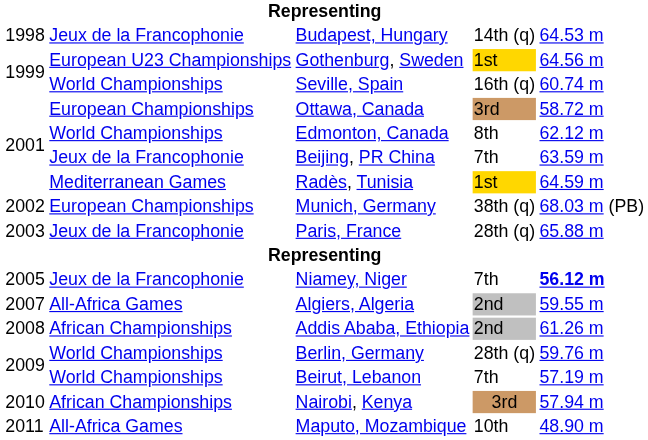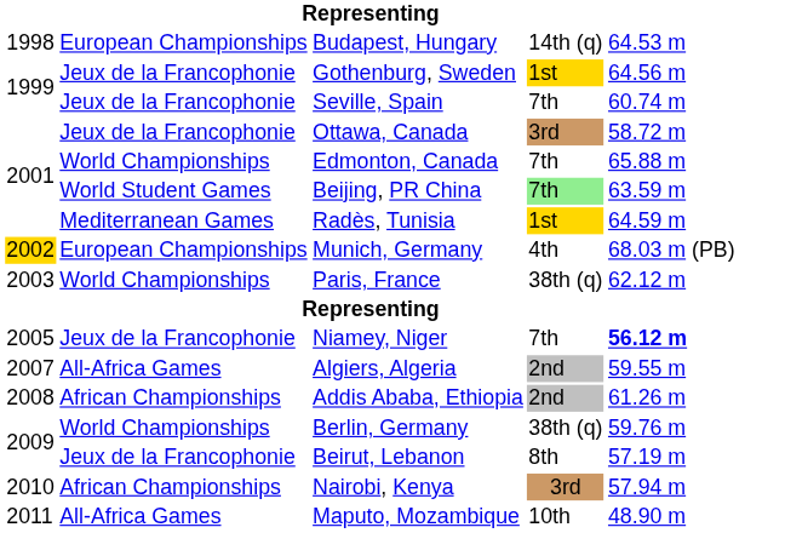Budapest, Hungary | column 2: Jeux de la Francophonie -> European Championships
Gothenburg, Sweden | column 2: European U23 Championships -> Jeux de la Francophonie
Seville, Spain | column 2: World Championships -> Jeux de la Francophonie
Seville, Spain | column 4: 16th (q) -> 7th
Ottawa, Canada | column 2: European Championships -> Jeux de la Francophonie
Edmonton, Canada | column 4: 8th -> 7th
Edmonton, Canada | column 5: 62.12 m -> 65.88 m
Beijing, PR China | column 2: Jeux de la Francophonie -> World Student Games
Beijing, PR China | column 4: no background -> lightgreen background
Munich, Germany | column 1: no background -> gold background
Munich, Germany | column 4: 38th (q) -> 4th
Paris, France | column 2: Jeux de la Francophonie -> World Championships
Paris, France | column 4: 28th (q) -> 38th (q)
Paris, France | column 5: 65.88 m -> 62.12 m
Berlin, Germany | column 4: 28th (q) -> 38th (q)
Beirut, Lebanon | column 2: World Championships -> Jeux de la Francophonie
Beirut, Lebanon | column 4: 7th -> 8th
